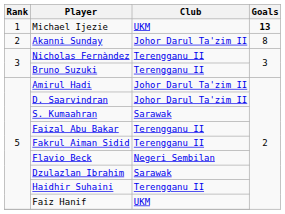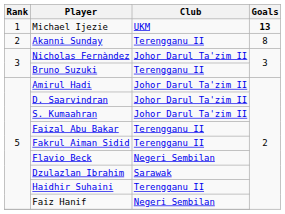Akanni Sunday | Club: Johor Darul Ta'zim II -> Terengganu II
Nicholas Fernàndez | Club: Terengganu II -> Johor Darul Ta'zim II
S. Kumaahran | Club: Sarawak -> Johor Darul Ta'zim II
Faiz Hanif | Club: UKM -> Negeri Sembilan
